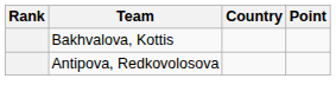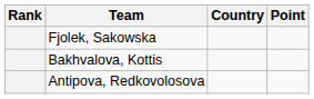+ row: Fjolek, Sakowska
